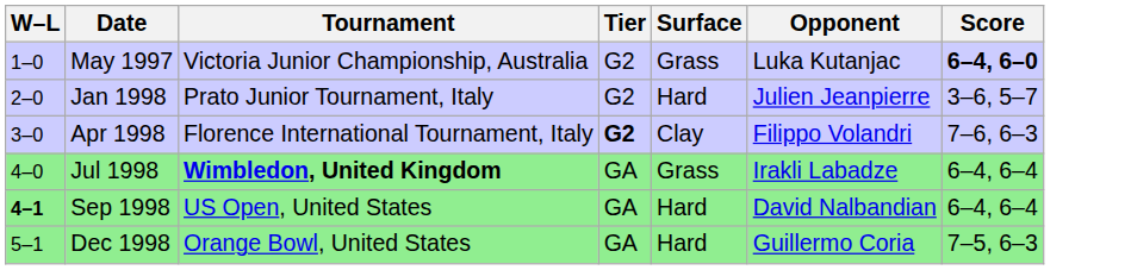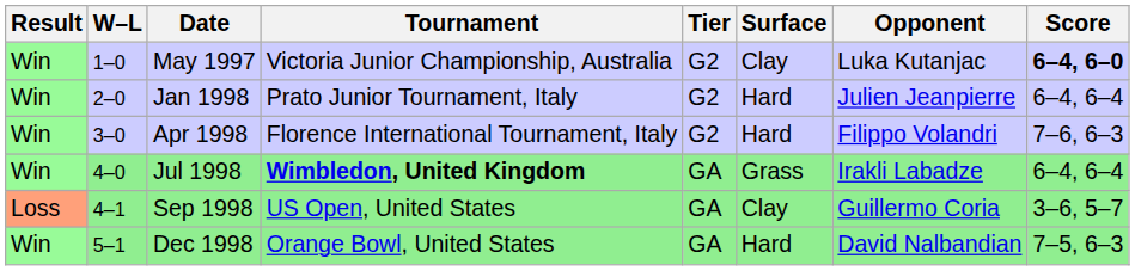+ column: Result | Win | Win | Win | Win | Loss | Win
May 1997 | Surface: Grass -> Clay
Jan 1998 | Score: 3–6, 5–7 -> 6–4, 6–4
Apr 1998 | Tier: bold -> normal
Apr 1998 | Surface: Clay -> Hard
Sep 1998 | W–L: bold -> normal
Sep 1998 | Surface: Hard -> Clay
Sep 1998 | Opponent: David Nalbandian -> Guillermo Coria
Sep 1998 | Score: 6–4, 6–4 -> 3–6, 5–7
Dec 1998 | Opponent: Guillermo Coria -> David Nalbandian
